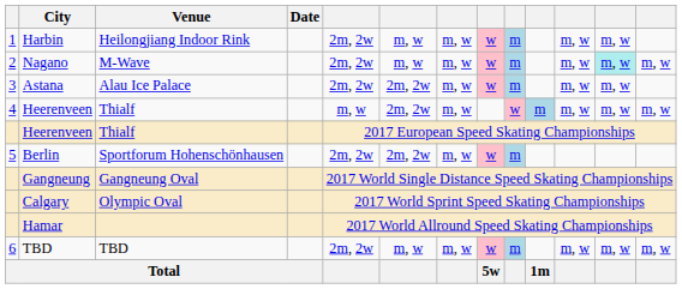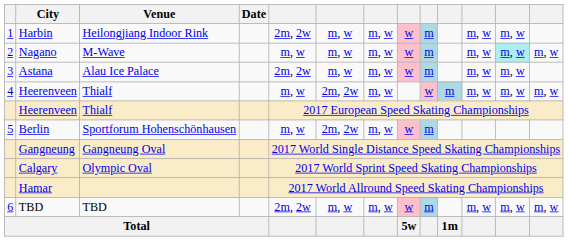Nagano | column 5: 2m, 2w -> m, w
Astana | column 6: 2m, 2w -> m, w
Berlin | column 5: 2m, 2w -> m, w
